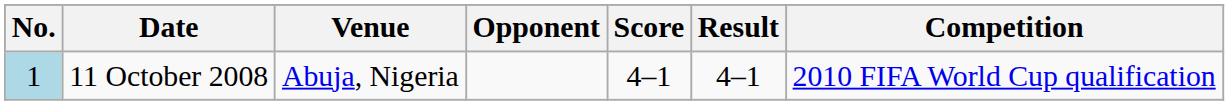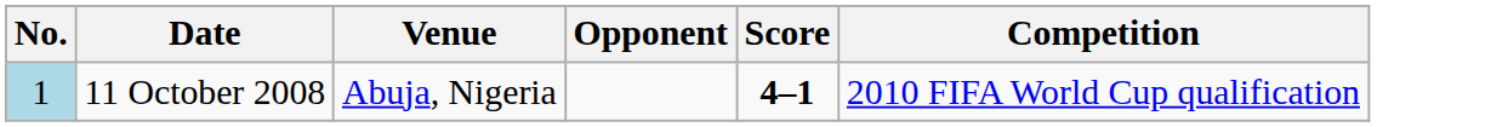- column: Result | 4–1
11 October 2008 | Score: normal -> bold
